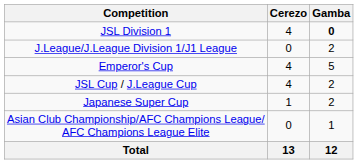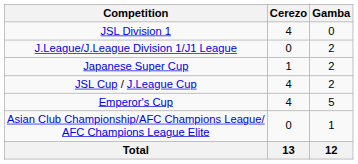JSL Division 1 | Gamba: bold -> normal
rows swapped: Emperor's Cup <-> Japanese Super Cup
